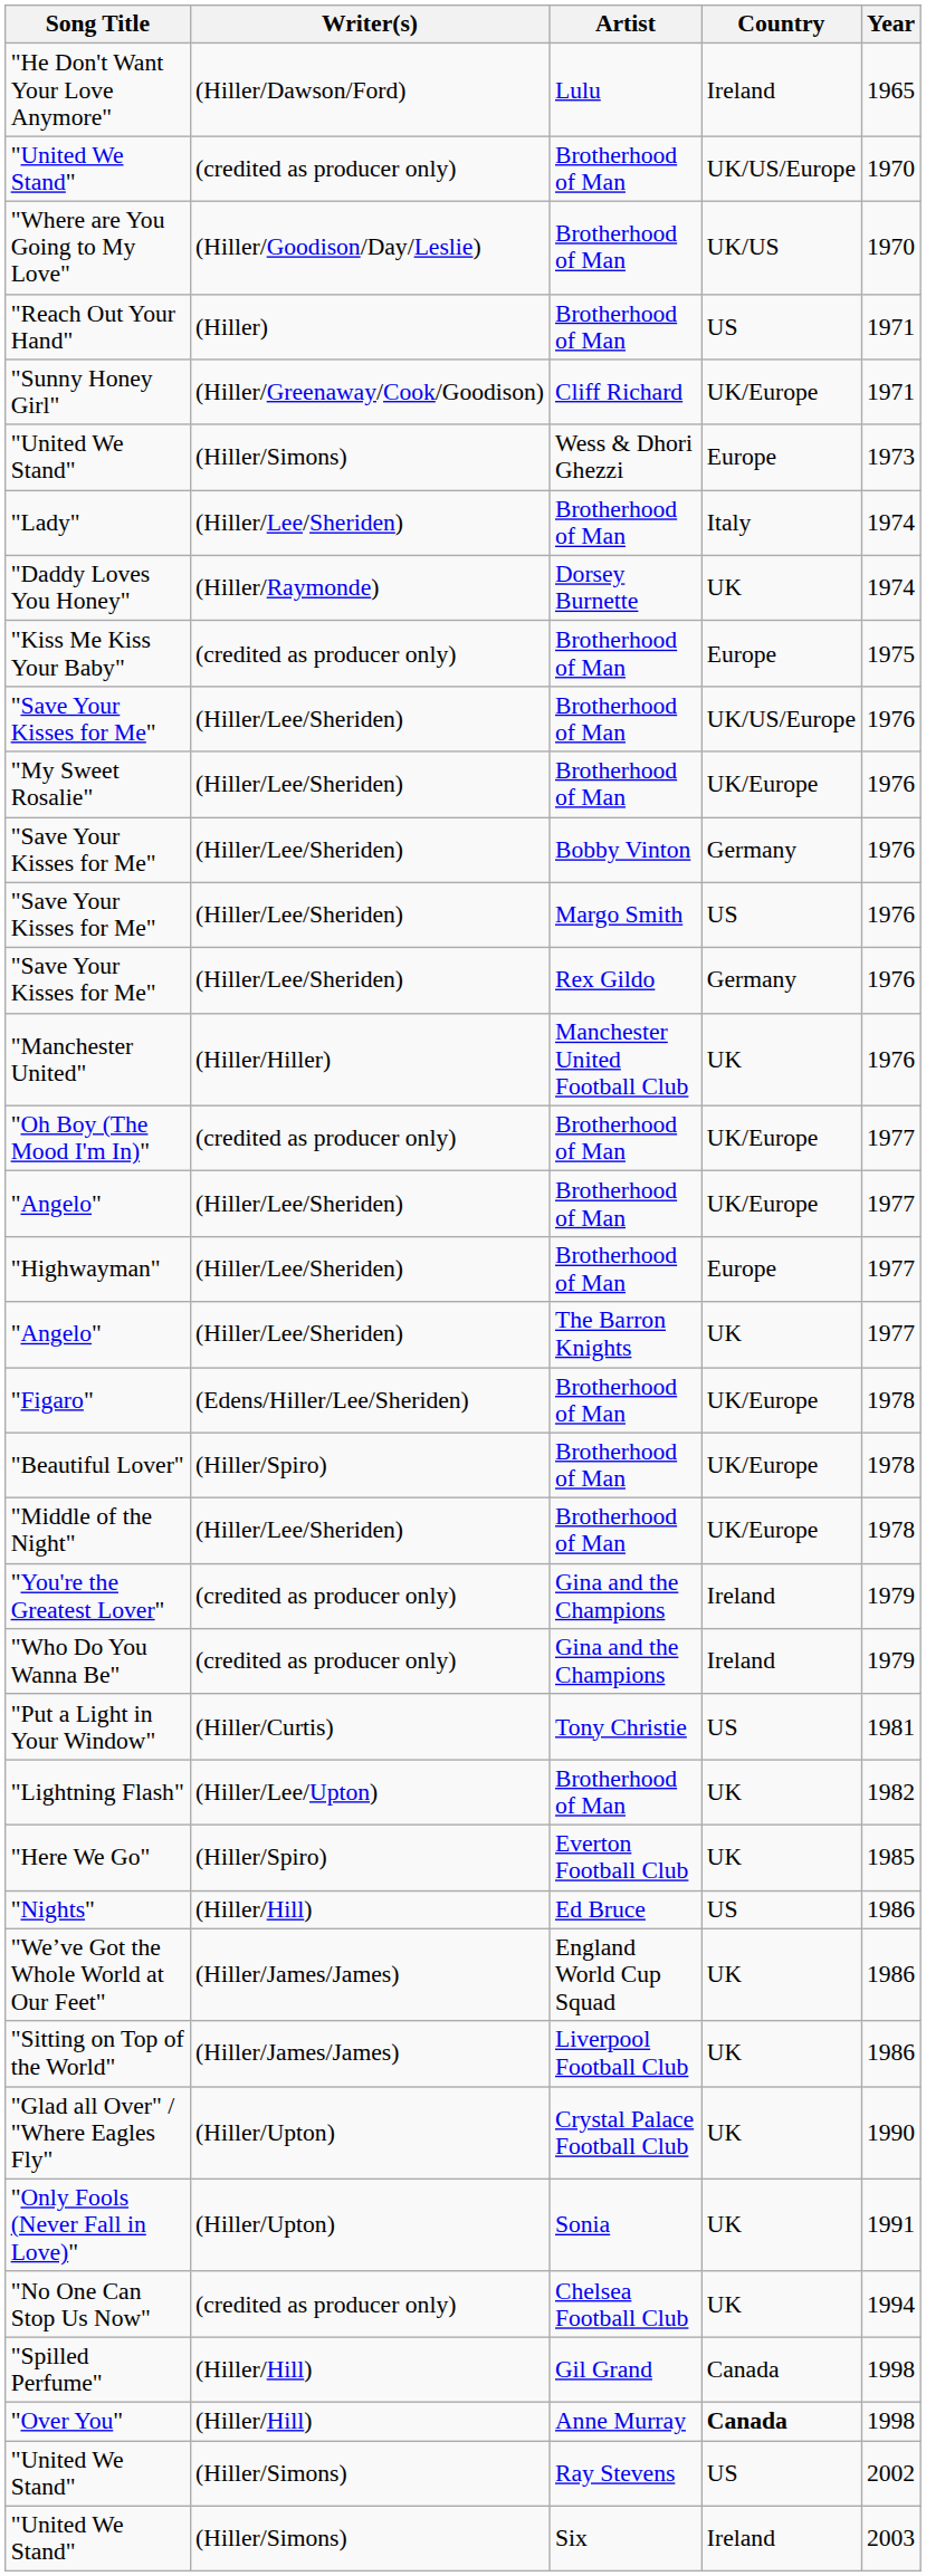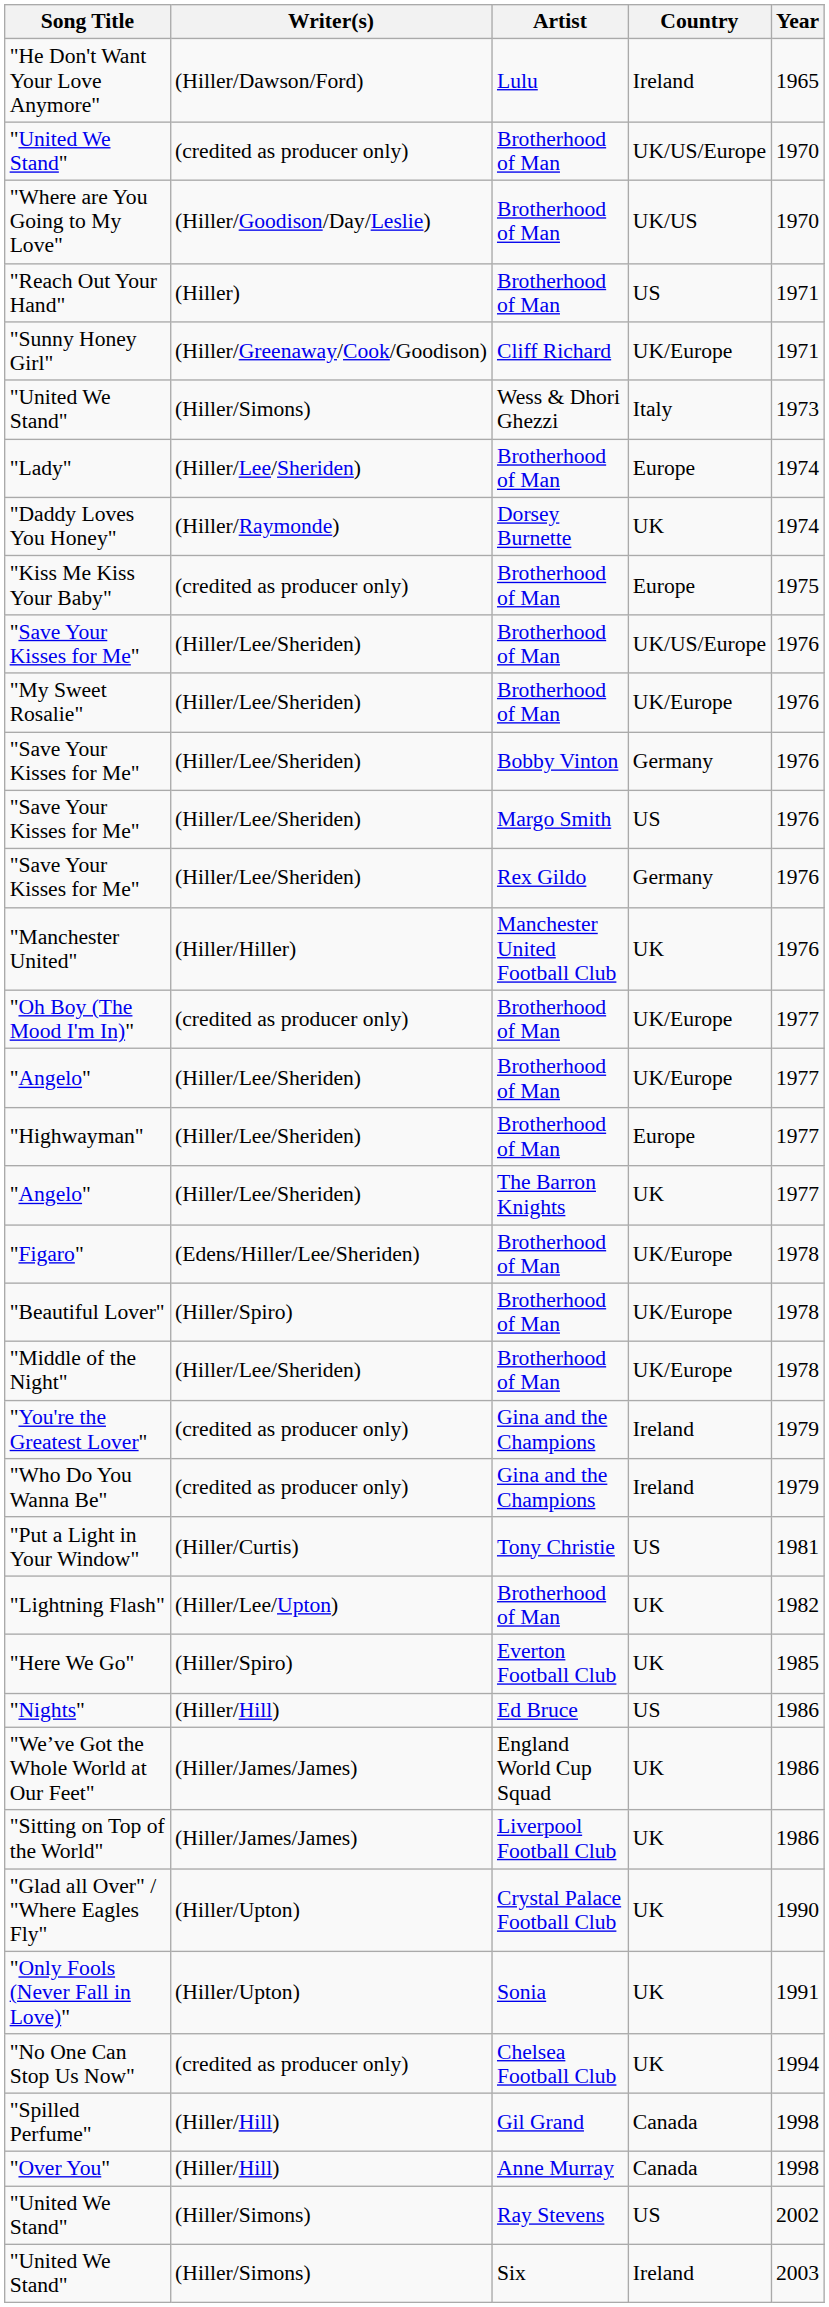"United We Stand" / Wess & Dhori Ghezzi | Country: Europe -> Italy
"Lady" | Country: Italy -> Europe
"Over You" | Country: bold -> normal
